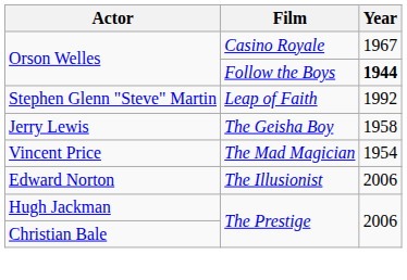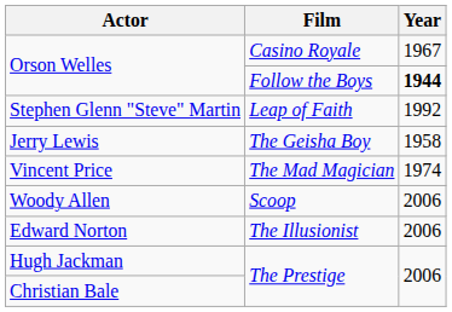Vincent Price | Year: 1954 -> 1974
+ row: Woody Allen | Scoop | 2006
